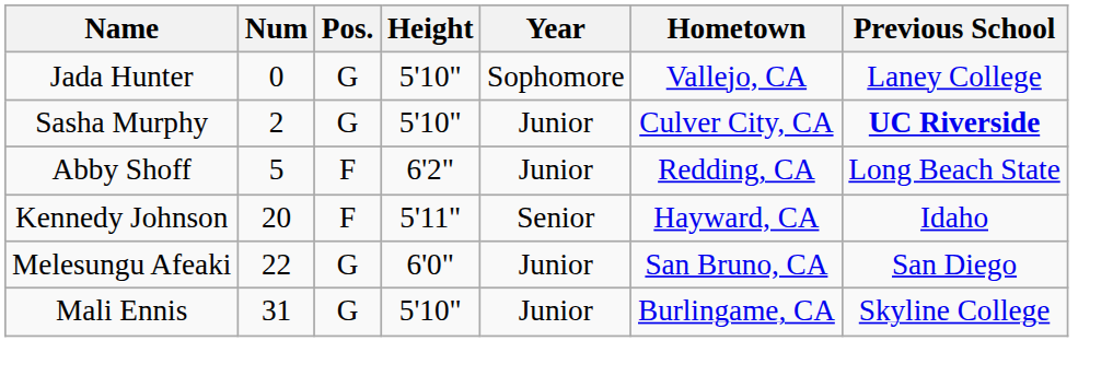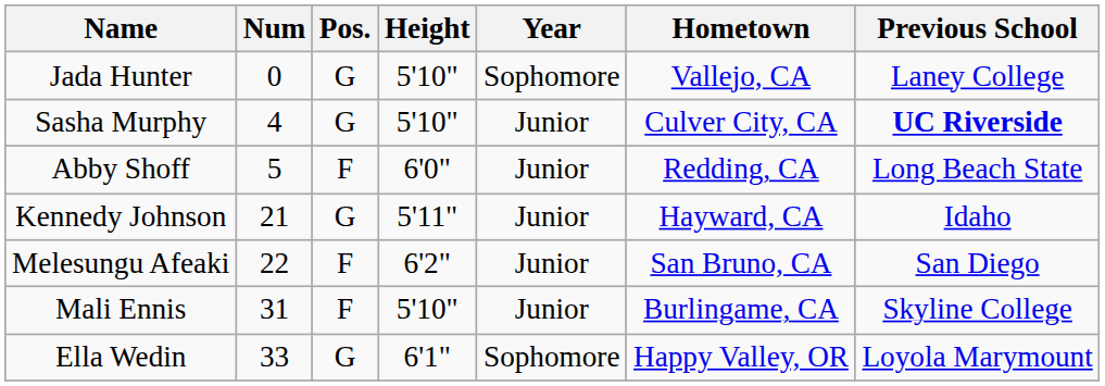Sasha Murphy | Num: 2 -> 4
Abby Shoff | Height: 6'2" -> 6'0"
Kennedy Johnson | Num: 20 -> 21
Kennedy Johnson | Pos.: F -> G
Kennedy Johnson | Year: Senior -> Junior
Melesungu Afeaki | Pos.: G -> F
Melesungu Afeaki | Height: 6'0" -> 6'2"
Mali Ennis | Pos.: G -> F
+ row: Ella Wedin | 33 | G | 6'1" | Sophomore | Happy Valley, OR | Loyola Marymount
